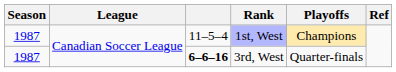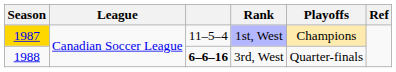1st, West | Season: no background -> gold background
3rd, West | Season: 1987 -> 1988
